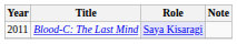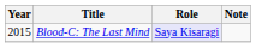Blood-C: The Last Mind | Year: 2011 -> 2015
